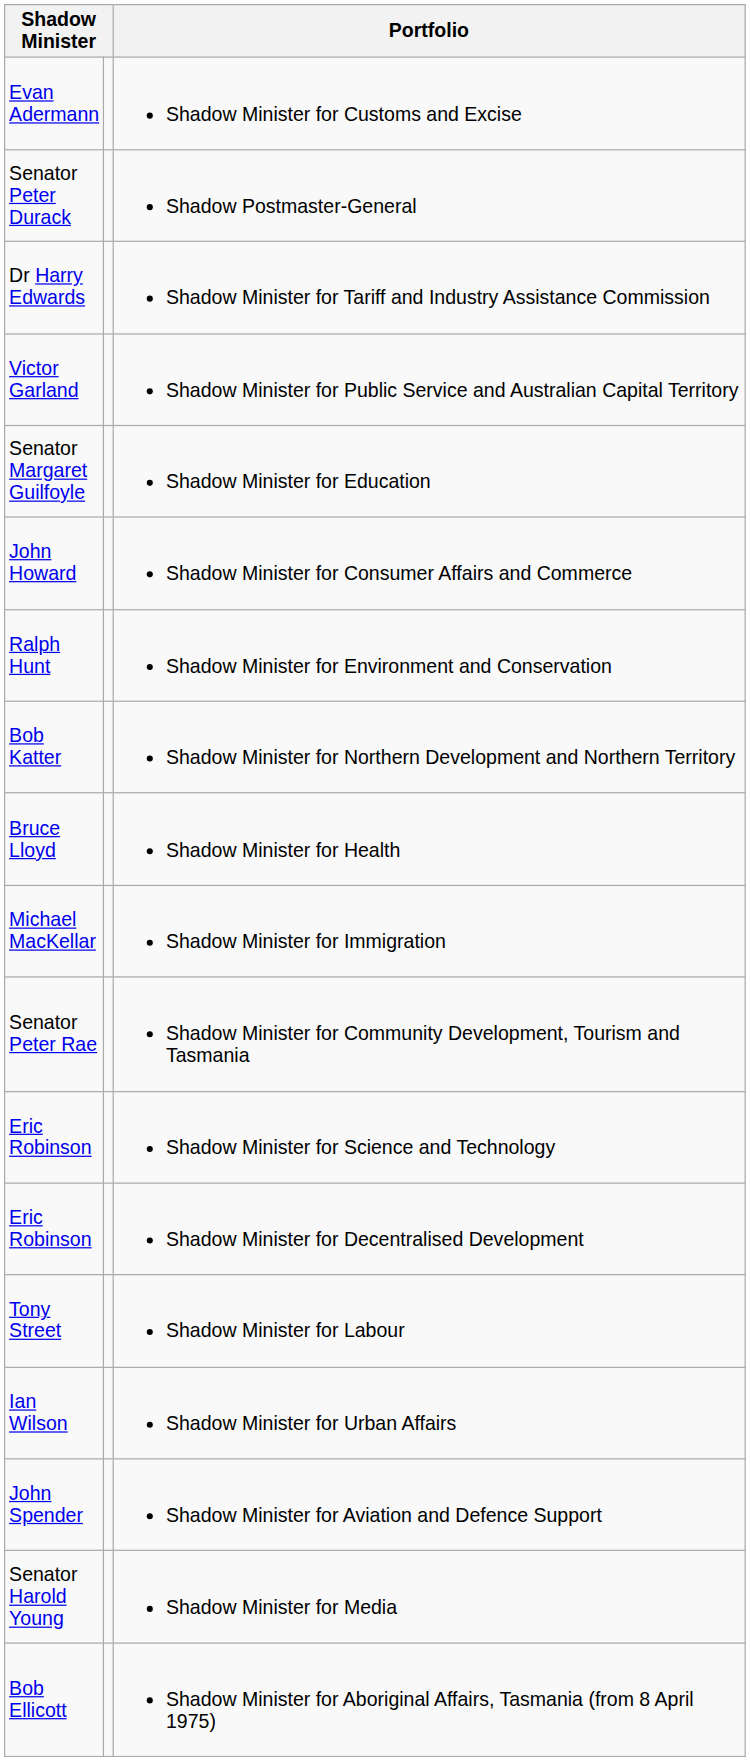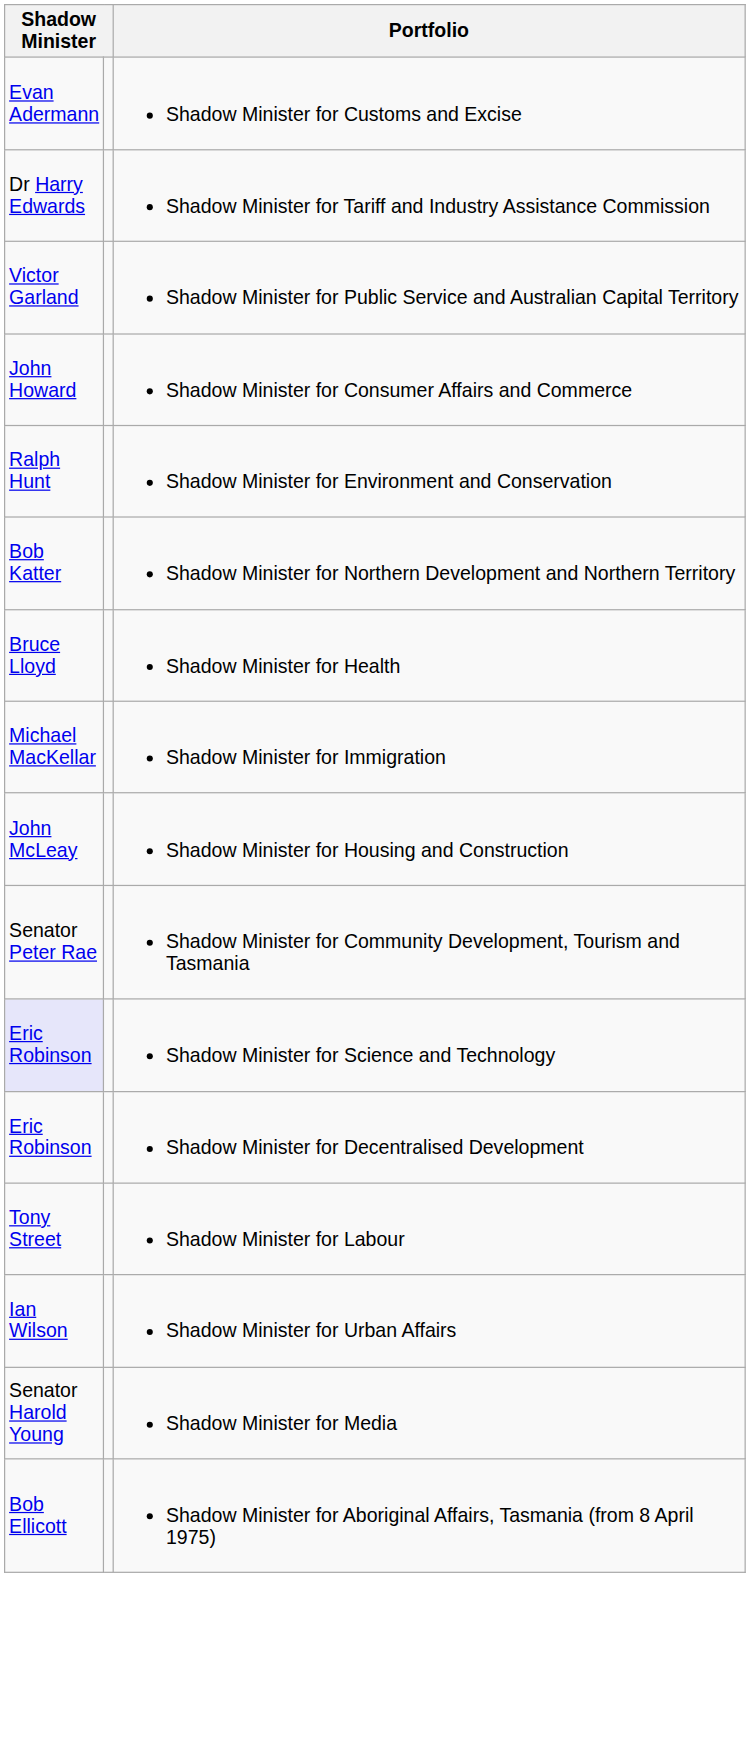- row: Senator Peter Durack | Shadow Postmaster-General
- row: Senator Margaret Guilfoyle | Shadow Minister for Education
+ row: John McLeay | Shadow Minister for Housing and Construction
Shadow Minister for Science and Technology | column 1: no background -> lavender background
- row: John Spender | Shadow Minister for Aviation and Defence Support
